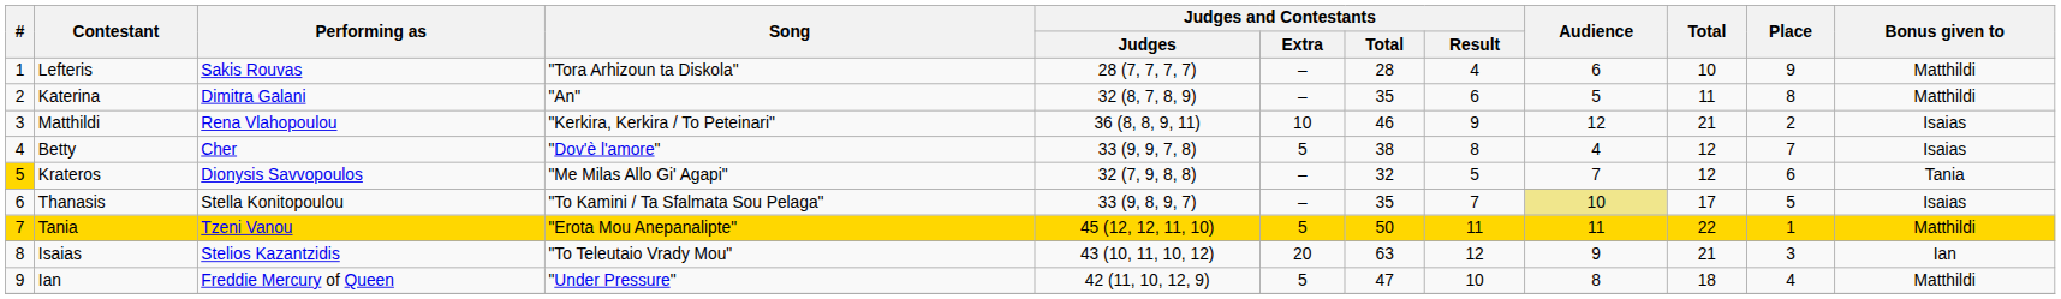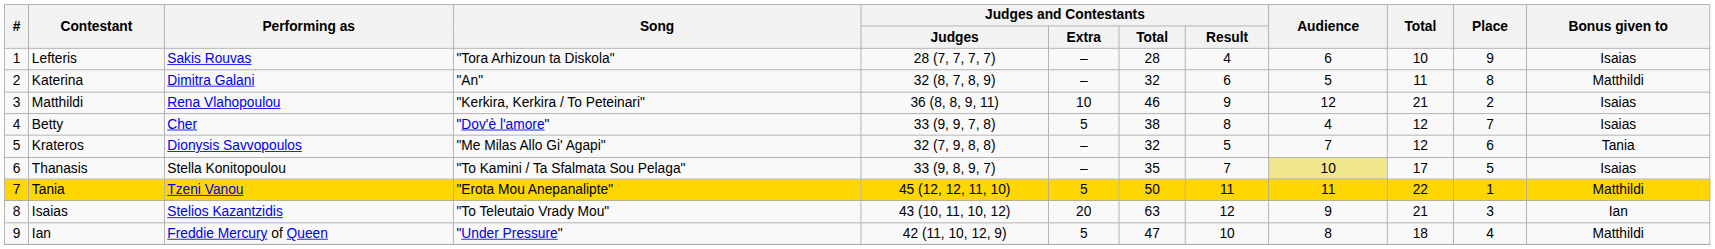Lefteris | Bonus given to: Matthildi -> Isaias
Katerina | Judges and Contestants / Total: 35 -> 32
Krateros | #: gold background -> no background
